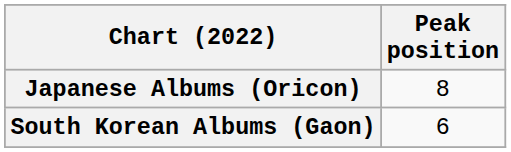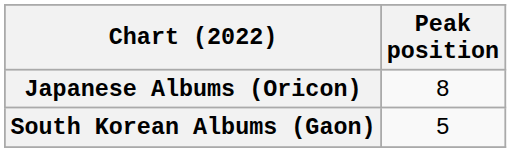South Korean Albums (Gaon) | Peak position: 6 -> 5
